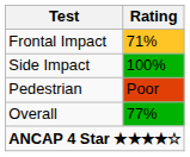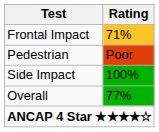rows swapped: Side Impact <-> Pedestrian
